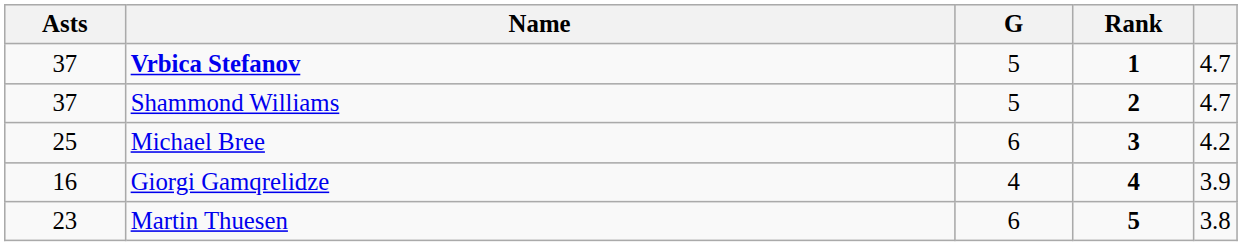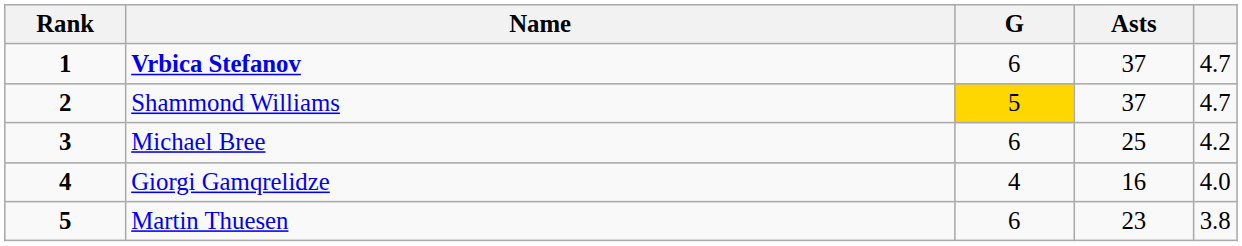columns swapped: Rank <-> Asts
Vrbica Stefanov | G: 5 -> 6
Shammond Williams | G: no background -> gold background
Giorgi Gamqrelidze | column 5: 3.9 -> 4.0
